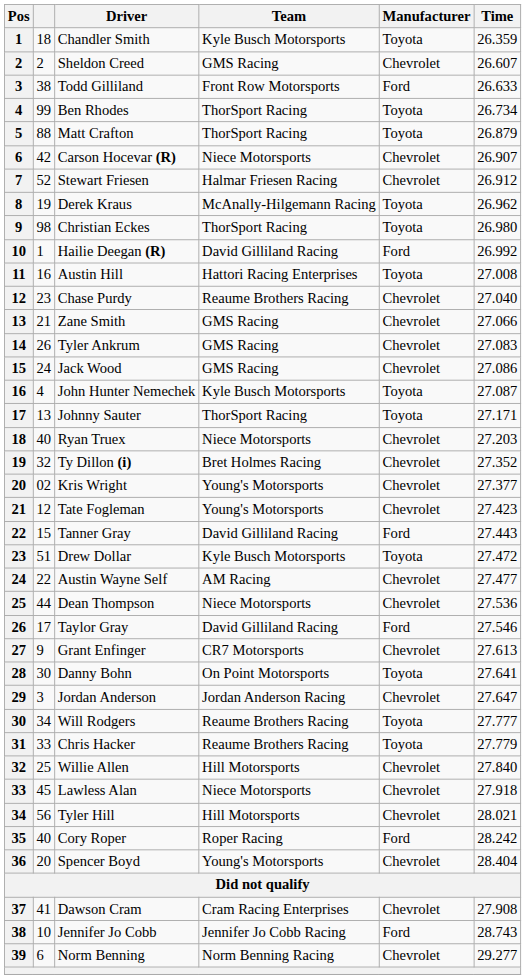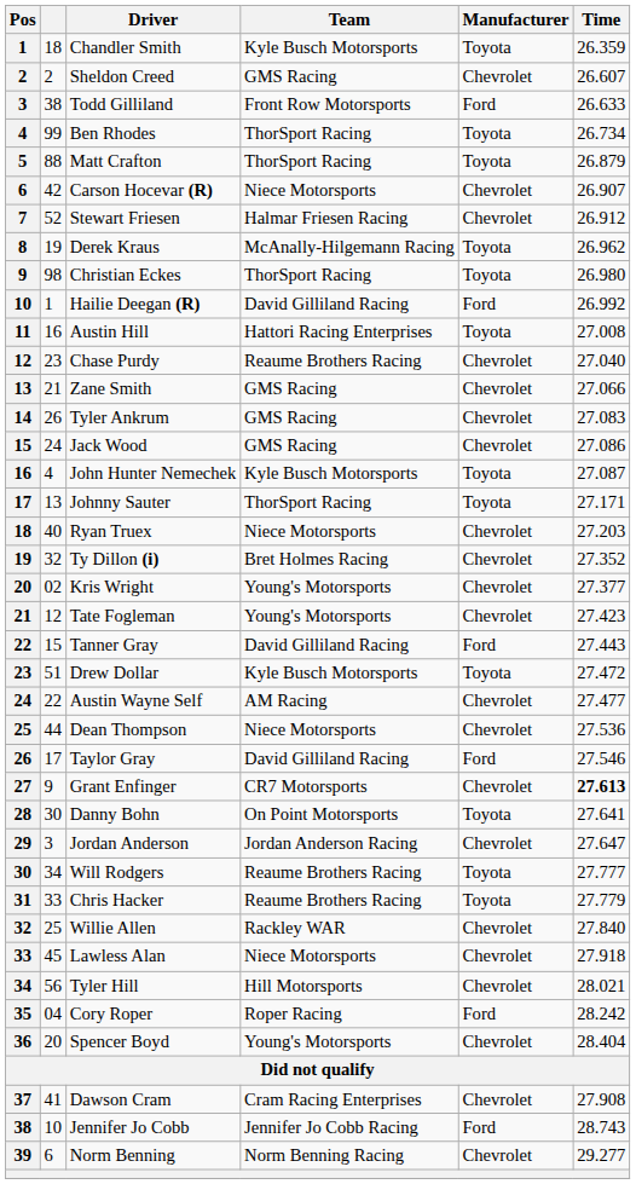Grant Enfinger | Time: normal -> bold
Willie Allen | Team: Hill Motorsports -> Rackley WAR
Cory Roper | column 2: 40 -> 04
